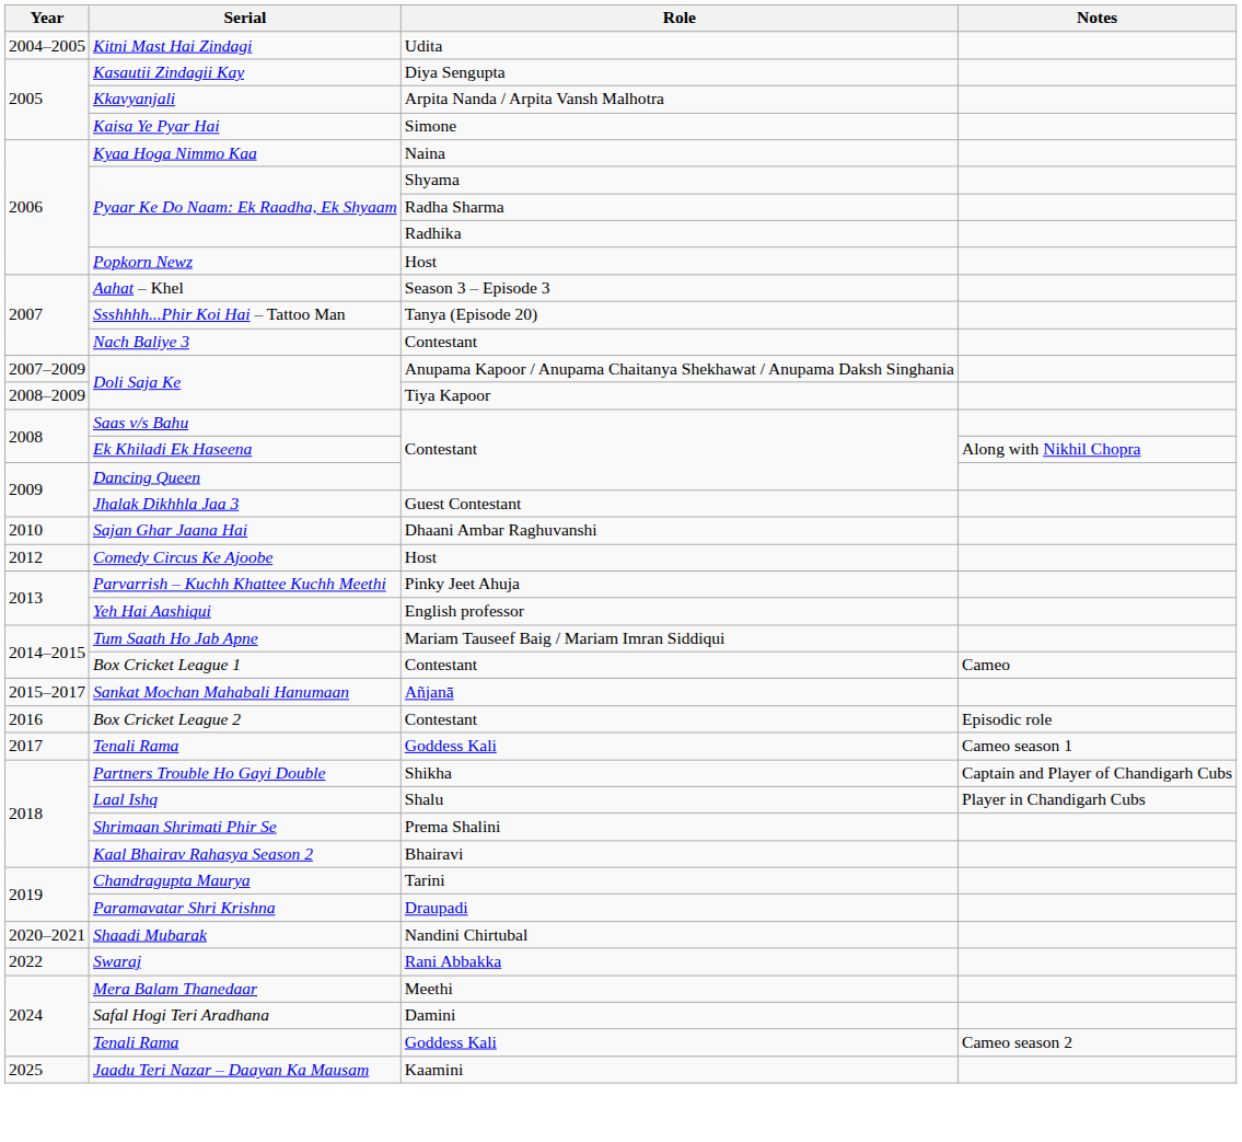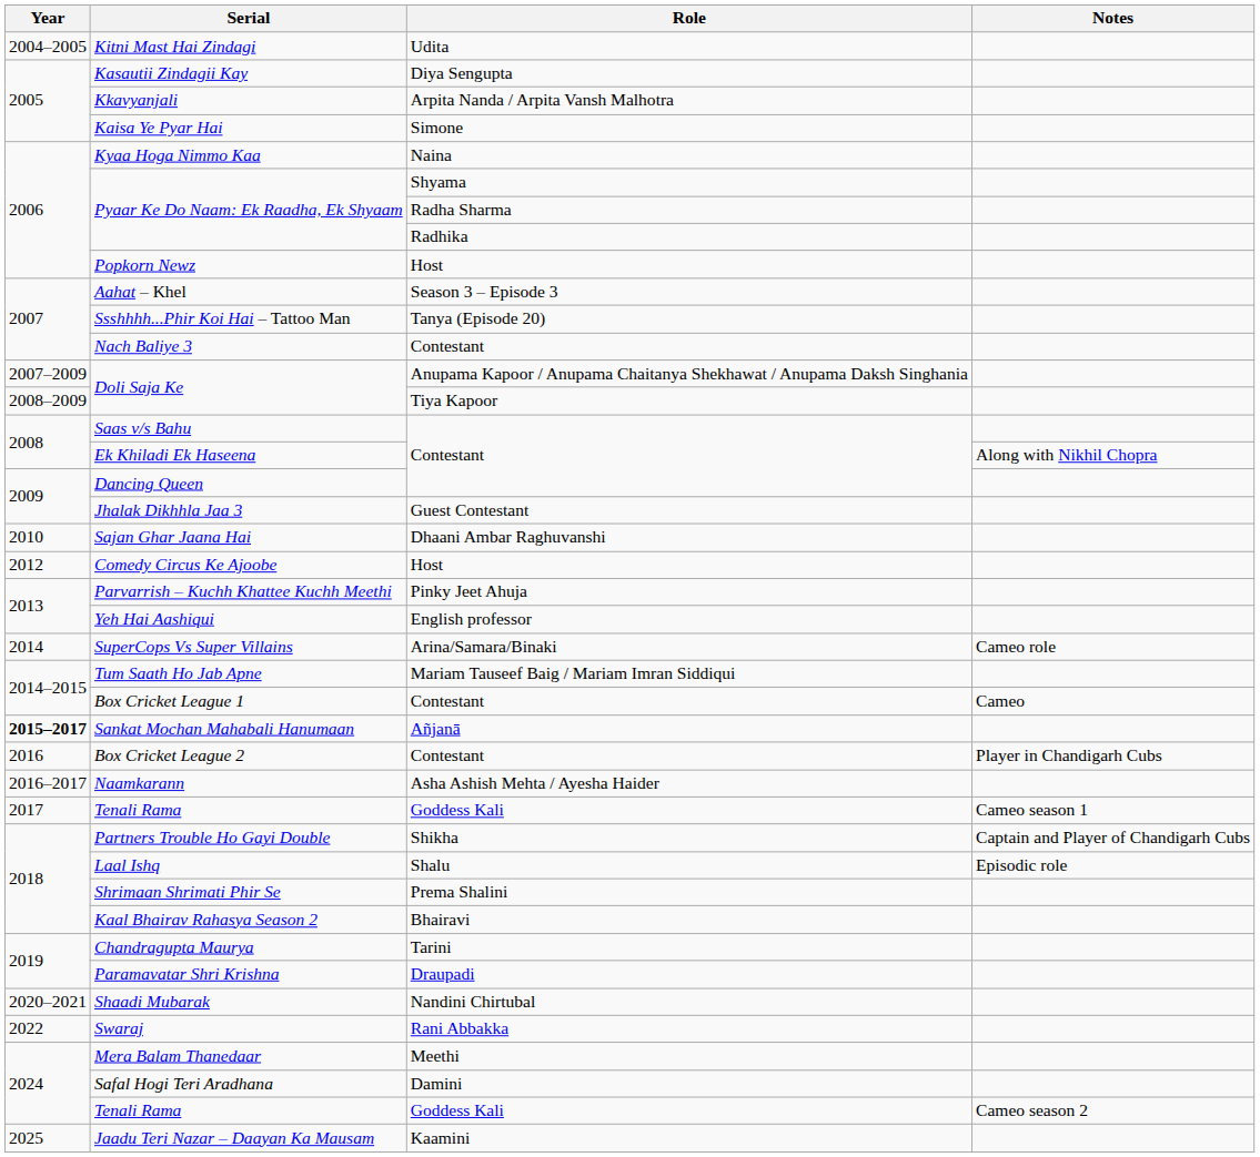+ row: 2014 | SuperCops Vs Super Villains | Arina/Samara/Binaki | Cameo role
Sankat Mochan Mahabali Hanumaan | Year: normal -> bold
Box Cricket League 2 | Notes: Episodic role -> Player in Chandigarh Cubs
+ row: 2016–2017 | Naamkarann | Asha Ashish Mehta / Ayesha Haider
Laal Ishq | Notes: Player in Chandigarh Cubs -> Episodic role
